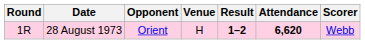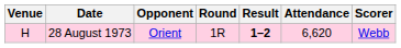columns swapped: Round <-> Venue
28 August 1973 | Attendance: bold -> normal
